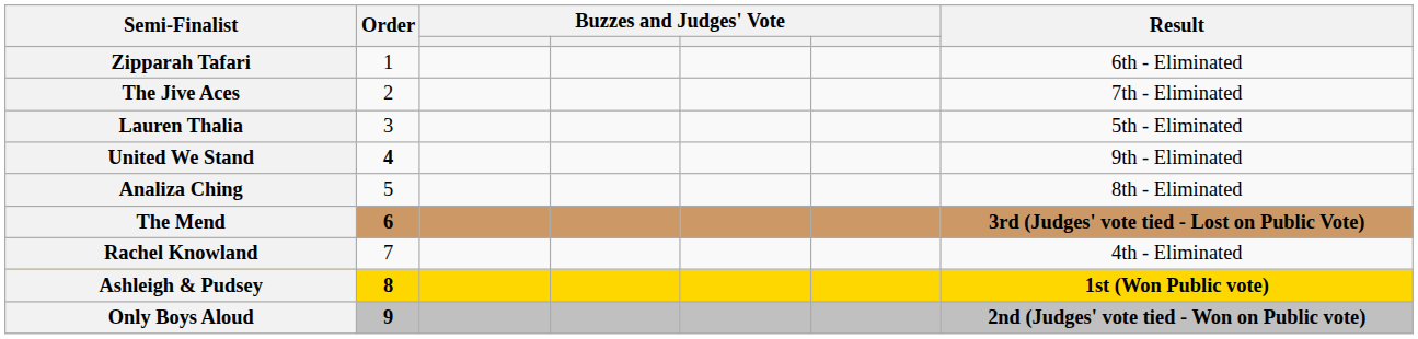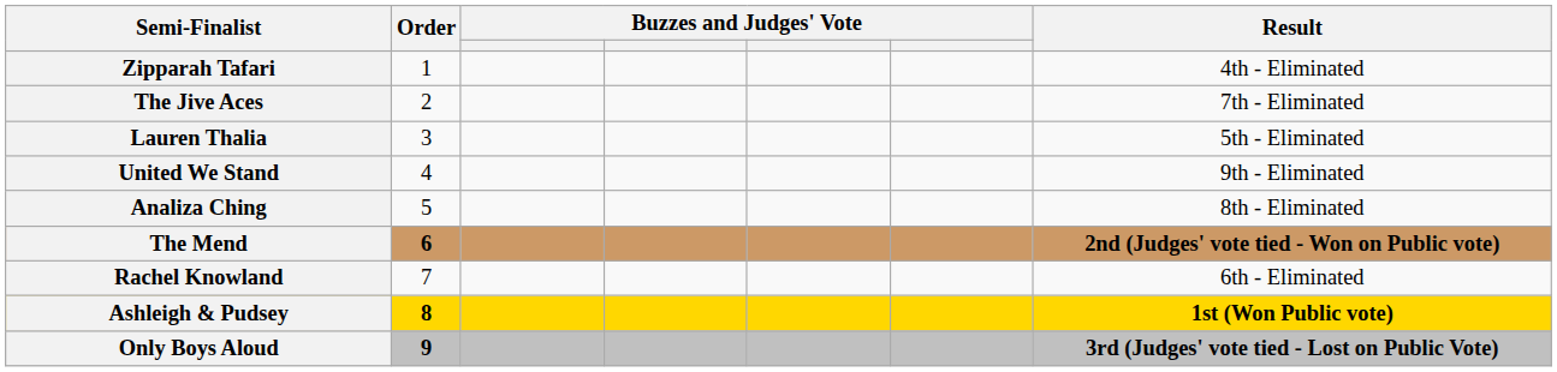Zipparah Tafari | Result: 6th - Eliminated -> 4th - Eliminated
United We Stand | Order: bold -> normal
The Mend | Result: 3rd (Judges' vote tied - Lost on Public Vote) -> 2nd (Judges' vote tied - Won on Public vote)
Rachel Knowland | Result: 4th - Eliminated -> 6th - Eliminated
Only Boys Aloud | Result: 2nd (Judges' vote tied - Won on Public vote) -> 3rd (Judges' vote tied - Lost on Public Vote)
